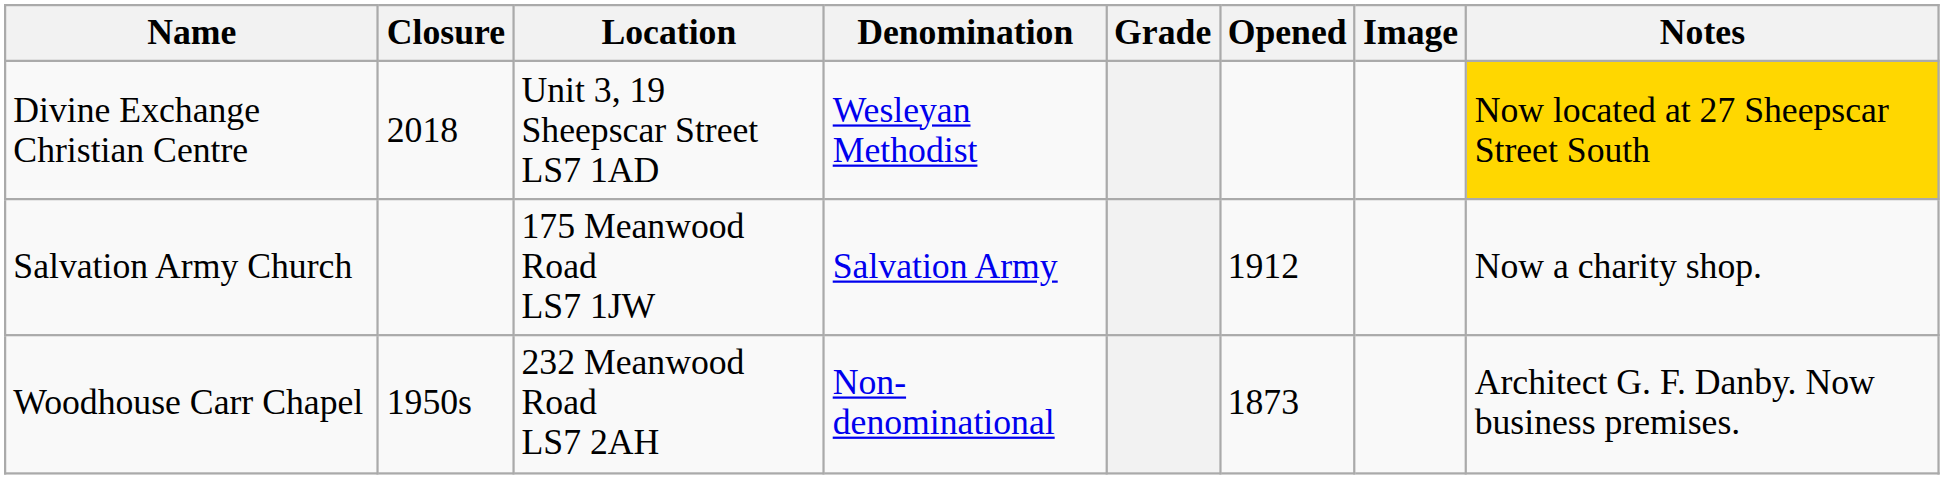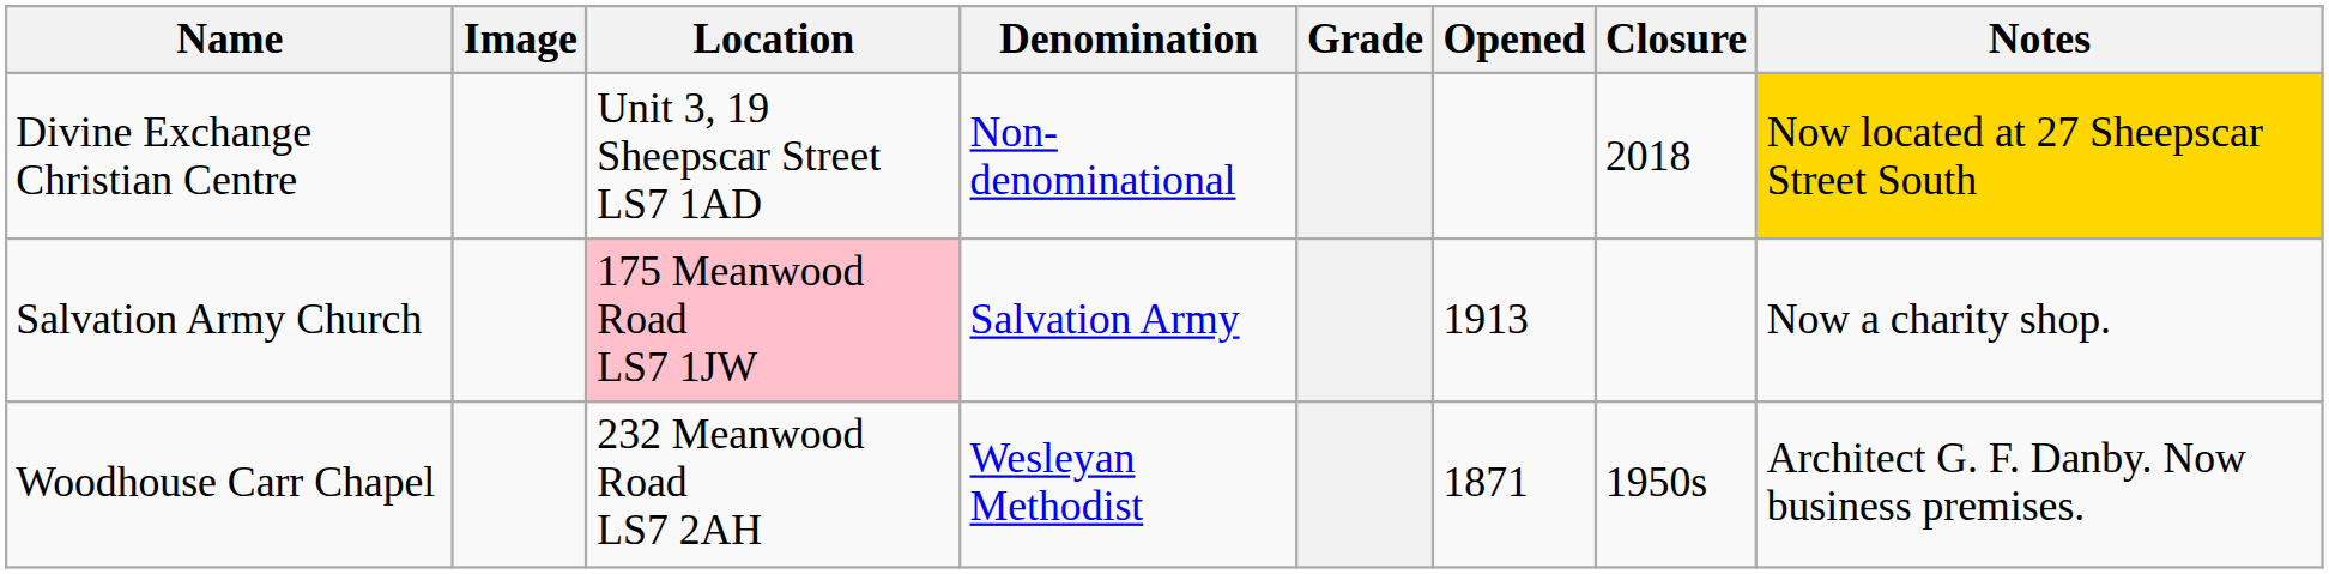columns swapped: Image <-> Closure
Divine Exchange Christian Centre | Denomination: Wesleyan Methodist -> Non-denominational
Salvation Army Church | Location: no background -> pink background
Salvation Army Church | Opened: 1912 -> 1913
Woodhouse Carr Chapel | Denomination: Non-denominational -> Wesleyan Methodist
Woodhouse Carr Chapel | Opened: 1873 -> 1871
